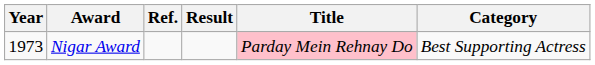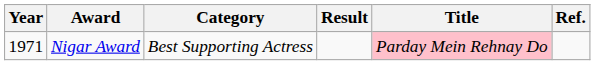columns swapped: Category <-> Ref.
Nigar Award | Year: 1973 -> 1971
